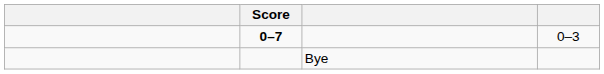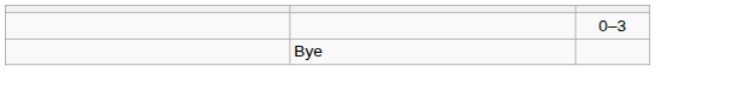- column: Score | 0–7
